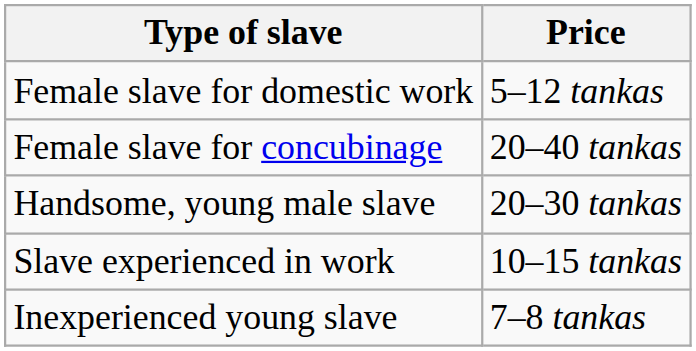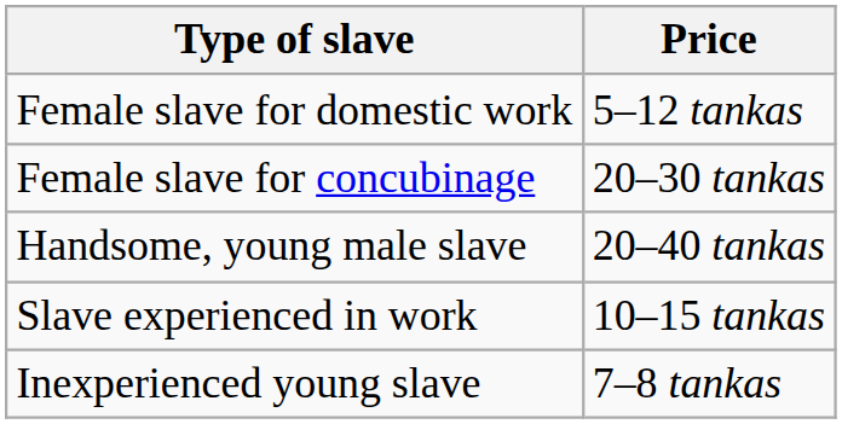Female slave for concubinage | Price: 20–40 tankas -> 20–30 tankas
Handsome, young male slave | Price: 20–30 tankas -> 20–40 tankas
